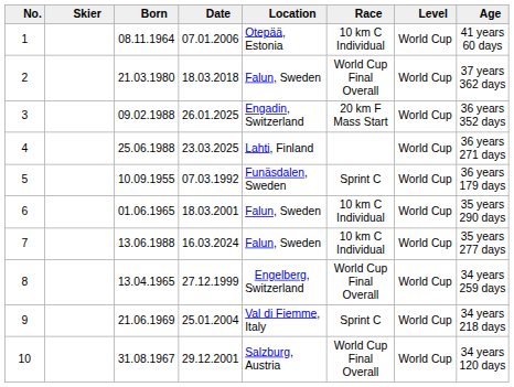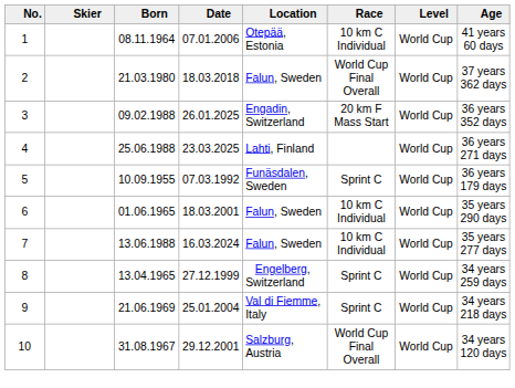8 | Race: World Cup Final Overall -> Sprint C
